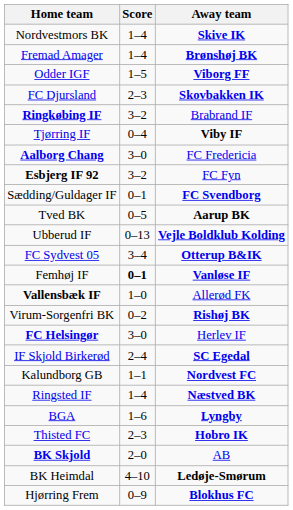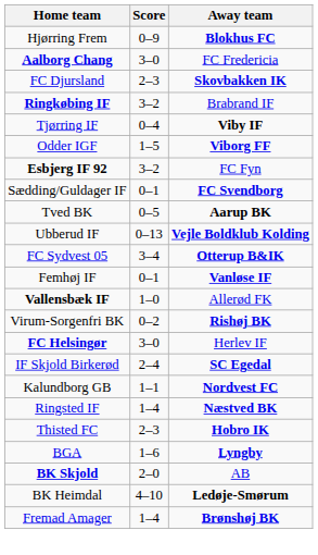- row: Nordvestmors BK | 1–4 | Skive IK
rows swapped: Hjørring Frem <-> Fremad Amager
rows swapped: Odder IGF <-> Aalborg Chang
Femhøj IF | Score: bold -> normal
rows swapped: Thisted FC <-> BGA
